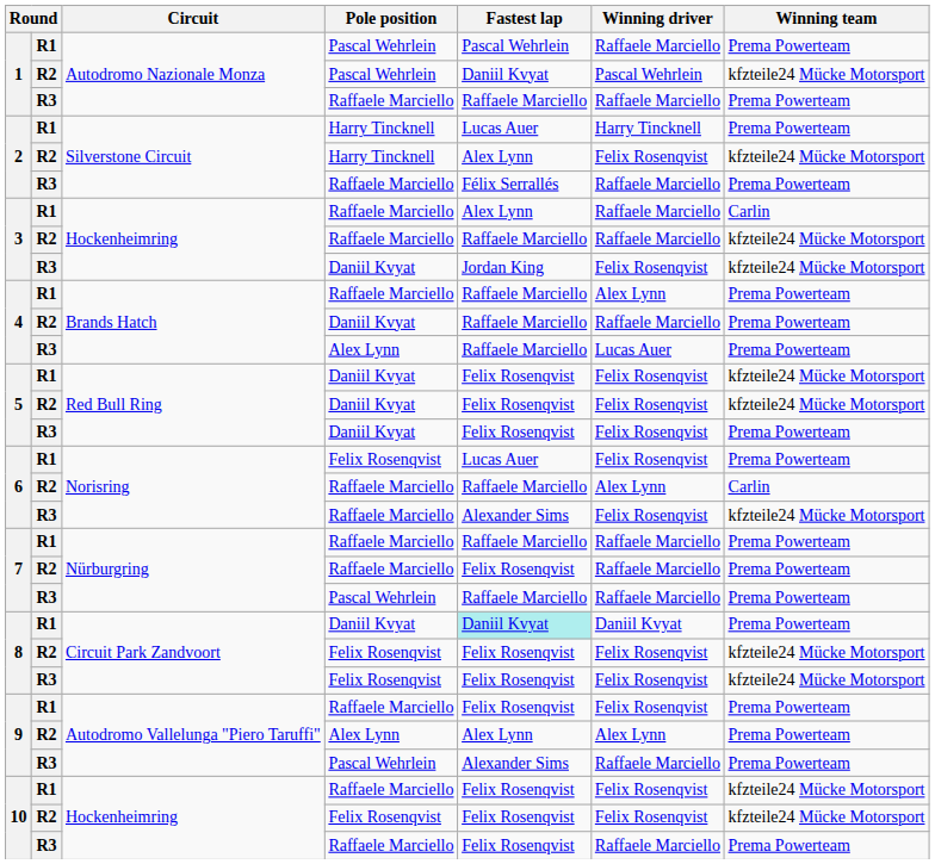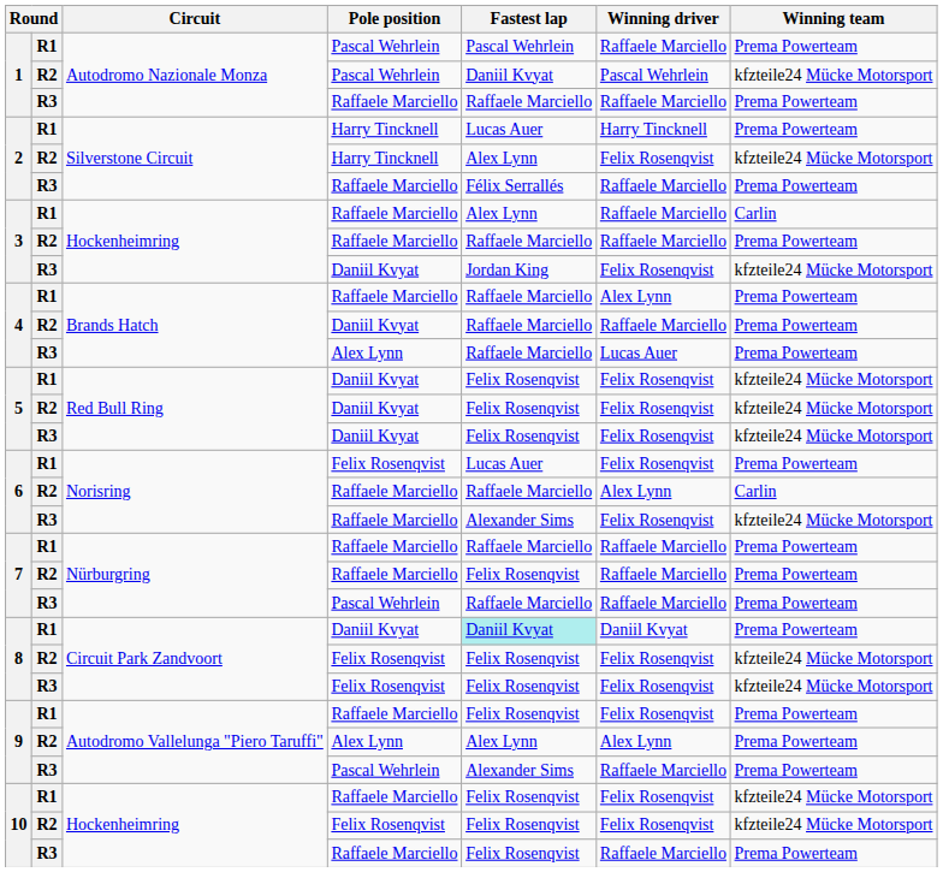3 / R2 | Winning team: kfzteile24 Mücke Motorsport -> Prema Powerteam
5 / R3 | Winning team: Prema Powerteam -> kfzteile24 Mücke Motorsport
